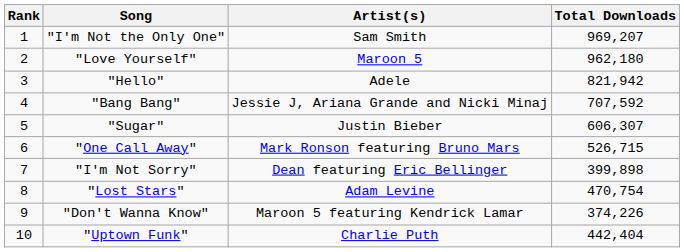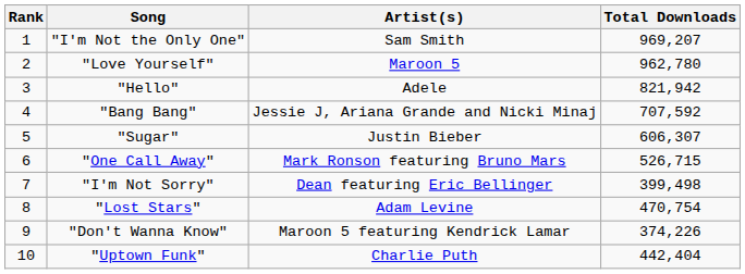"Love Yourself" | Total Downloads: 962,180 -> 962,780
"I'm Not Sorry" | Total Downloads: 399,898 -> 399,498
